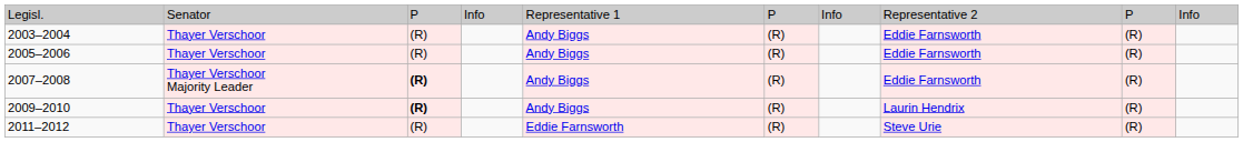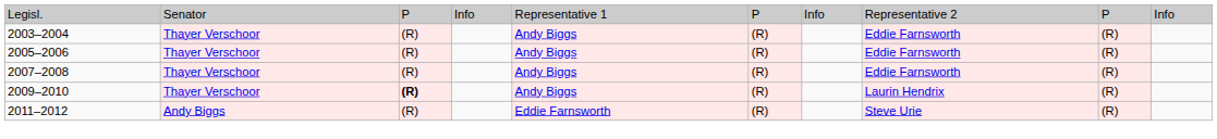2007–2008 | column 2: Thayer Verschoor Majority Leader -> Thayer Verschoor
2007–2008 | column 3: bold -> normal
2011–2012 | column 2: Thayer Verschoor -> Andy Biggs
